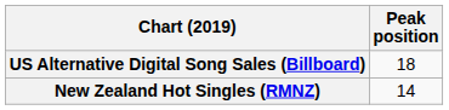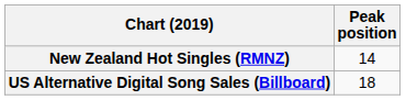rows swapped: New Zealand Hot Singles (RMNZ) <-> US Alternative Digital Song Sales (Billboard)
